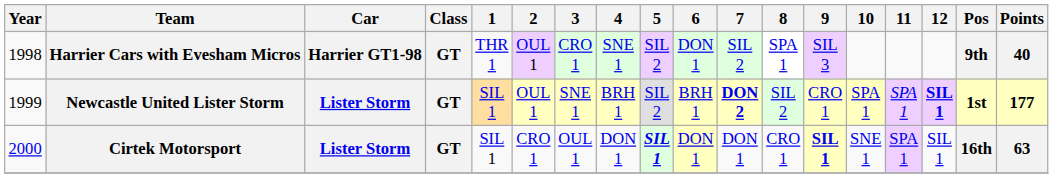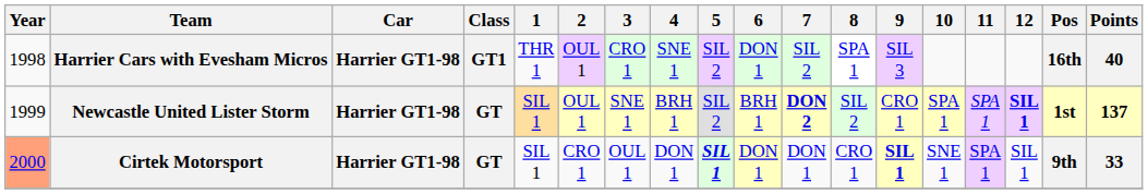Harrier Cars with Evesham Micros | Class: GT -> GT1
Harrier Cars with Evesham Micros | Pos: 9th -> 16th
Newcastle United Lister Storm | Car: Lister Storm -> Harrier GT1-98
Newcastle United Lister Storm | Points: 177 -> 137
Cirtek Motorsport | Year: no background -> lightsalmon background
Cirtek Motorsport | Car: Lister Storm -> Harrier GT1-98
Cirtek Motorsport | Pos: 16th -> 9th
Cirtek Motorsport | Points: 63 -> 33
